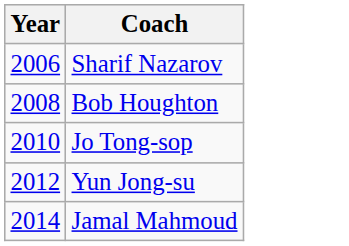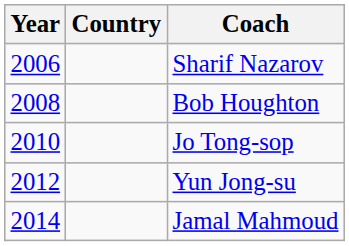+ column: Country
